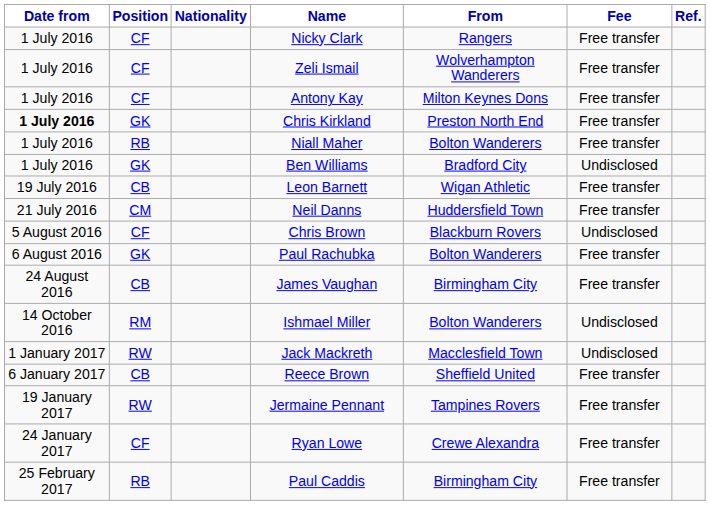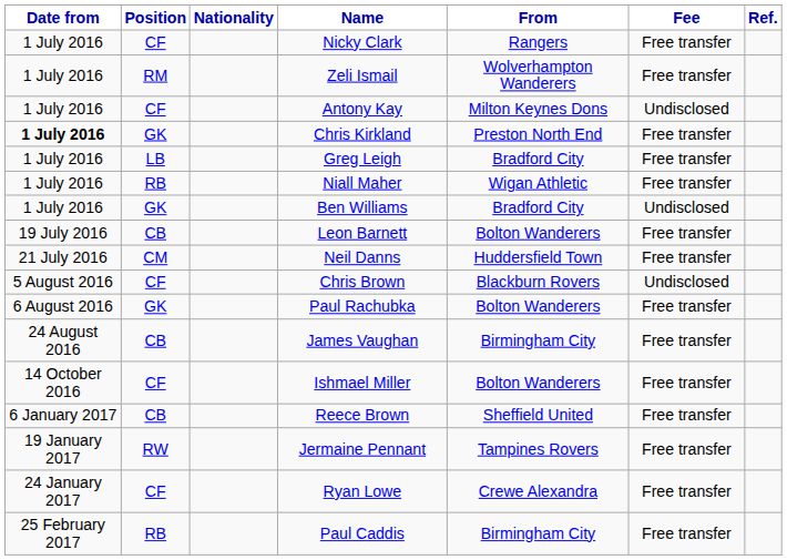Zeli Ismail | Position: CF -> RM
Antony Kay | Fee: Free transfer -> Undisclosed
+ row: 1 July 2016 | LB | Greg Leigh | Bradford City | Free transfer
Niall Maher | From: Bolton Wanderers -> Wigan Athletic
Leon Barnett | From: Wigan Athletic -> Bolton Wanderers
Ishmael Miller | Position: RM -> CF
Ishmael Miller | Fee: Undisclosed -> Free transfer
- row: 1 January 2017 | RW | Jack Mackreth | Macclesfield Town | Undisclosed
